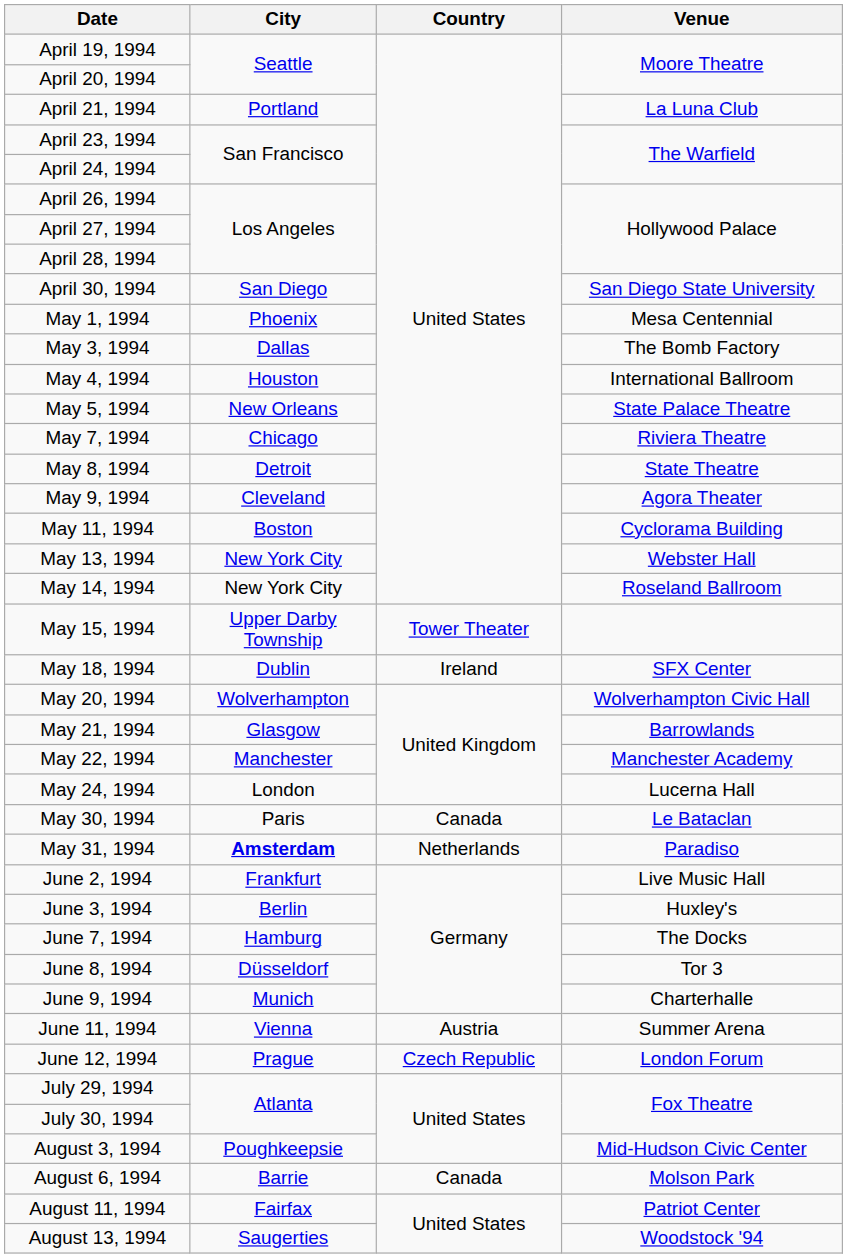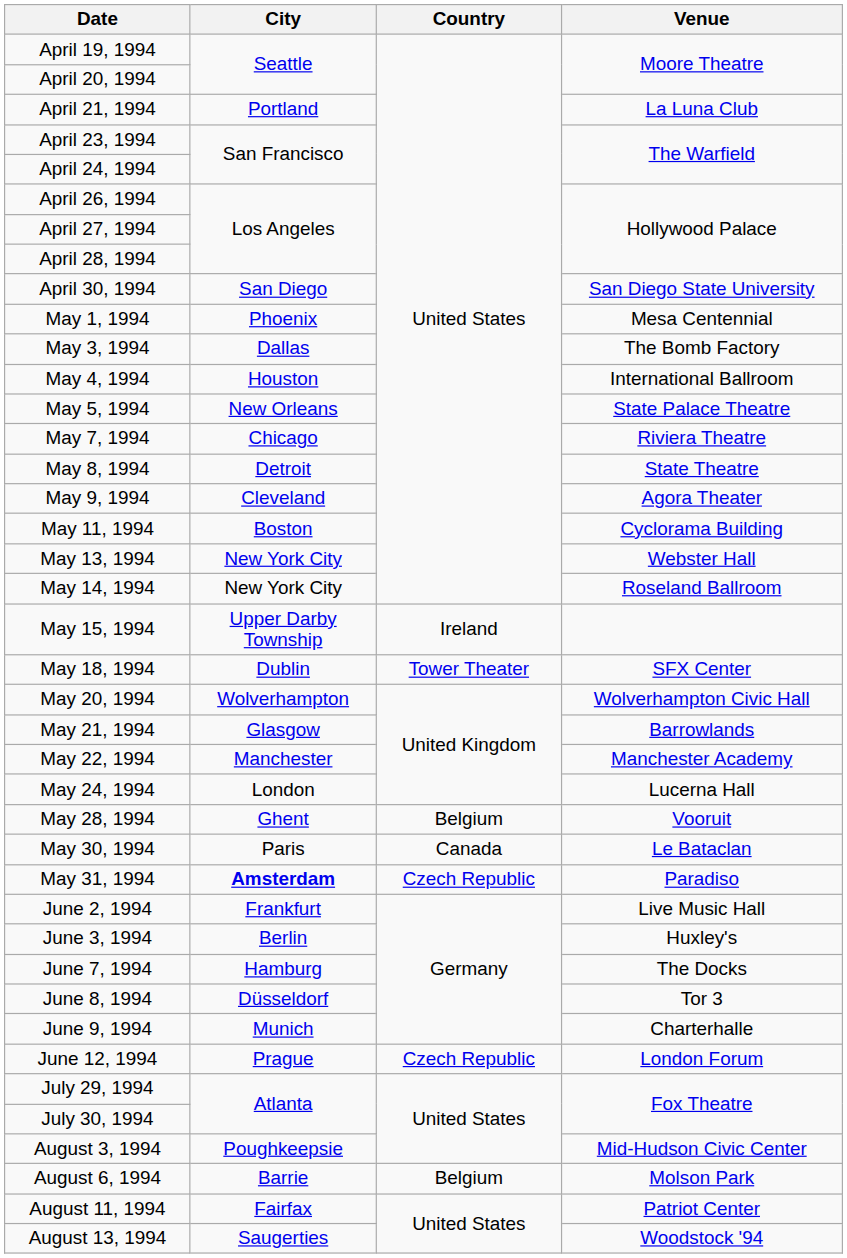May 15, 1994 | Country: Tower Theater -> Ireland
May 18, 1994 | Country: Ireland -> Tower Theater
+ row: May 28, 1994 | Ghent | Belgium | Vooruit
May 31, 1994 | Country: Netherlands -> Czech Republic
- row: June 11, 1994 | Vienna | Austria | Summer Arena
August 6, 1994 | Country: Canada -> Belgium
